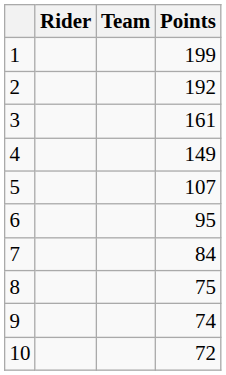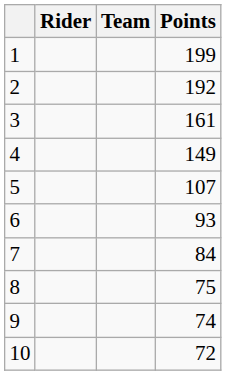6 | Points: 95 -> 93
